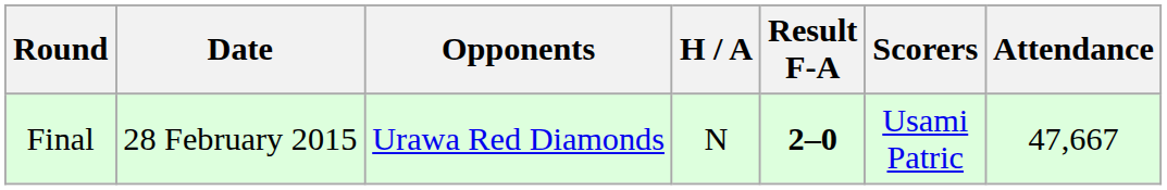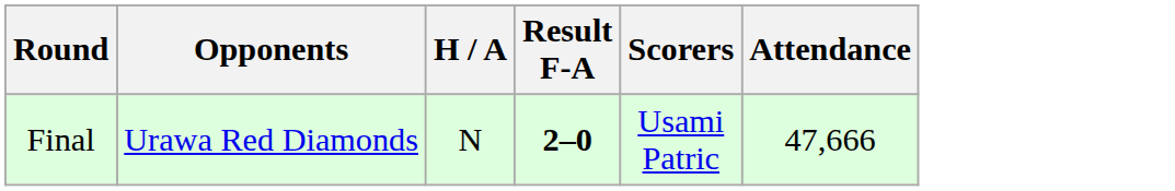- column: Date | 28 February 2015
Final | Attendance: 47,667 -> 47,666
